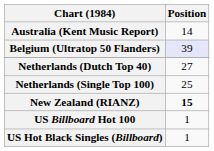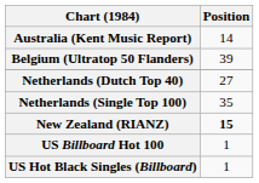Belgium (Ultratop 50 Flanders) | Position: lavender background -> no background
Netherlands (Single Top 100) | Position: 25 -> 35
